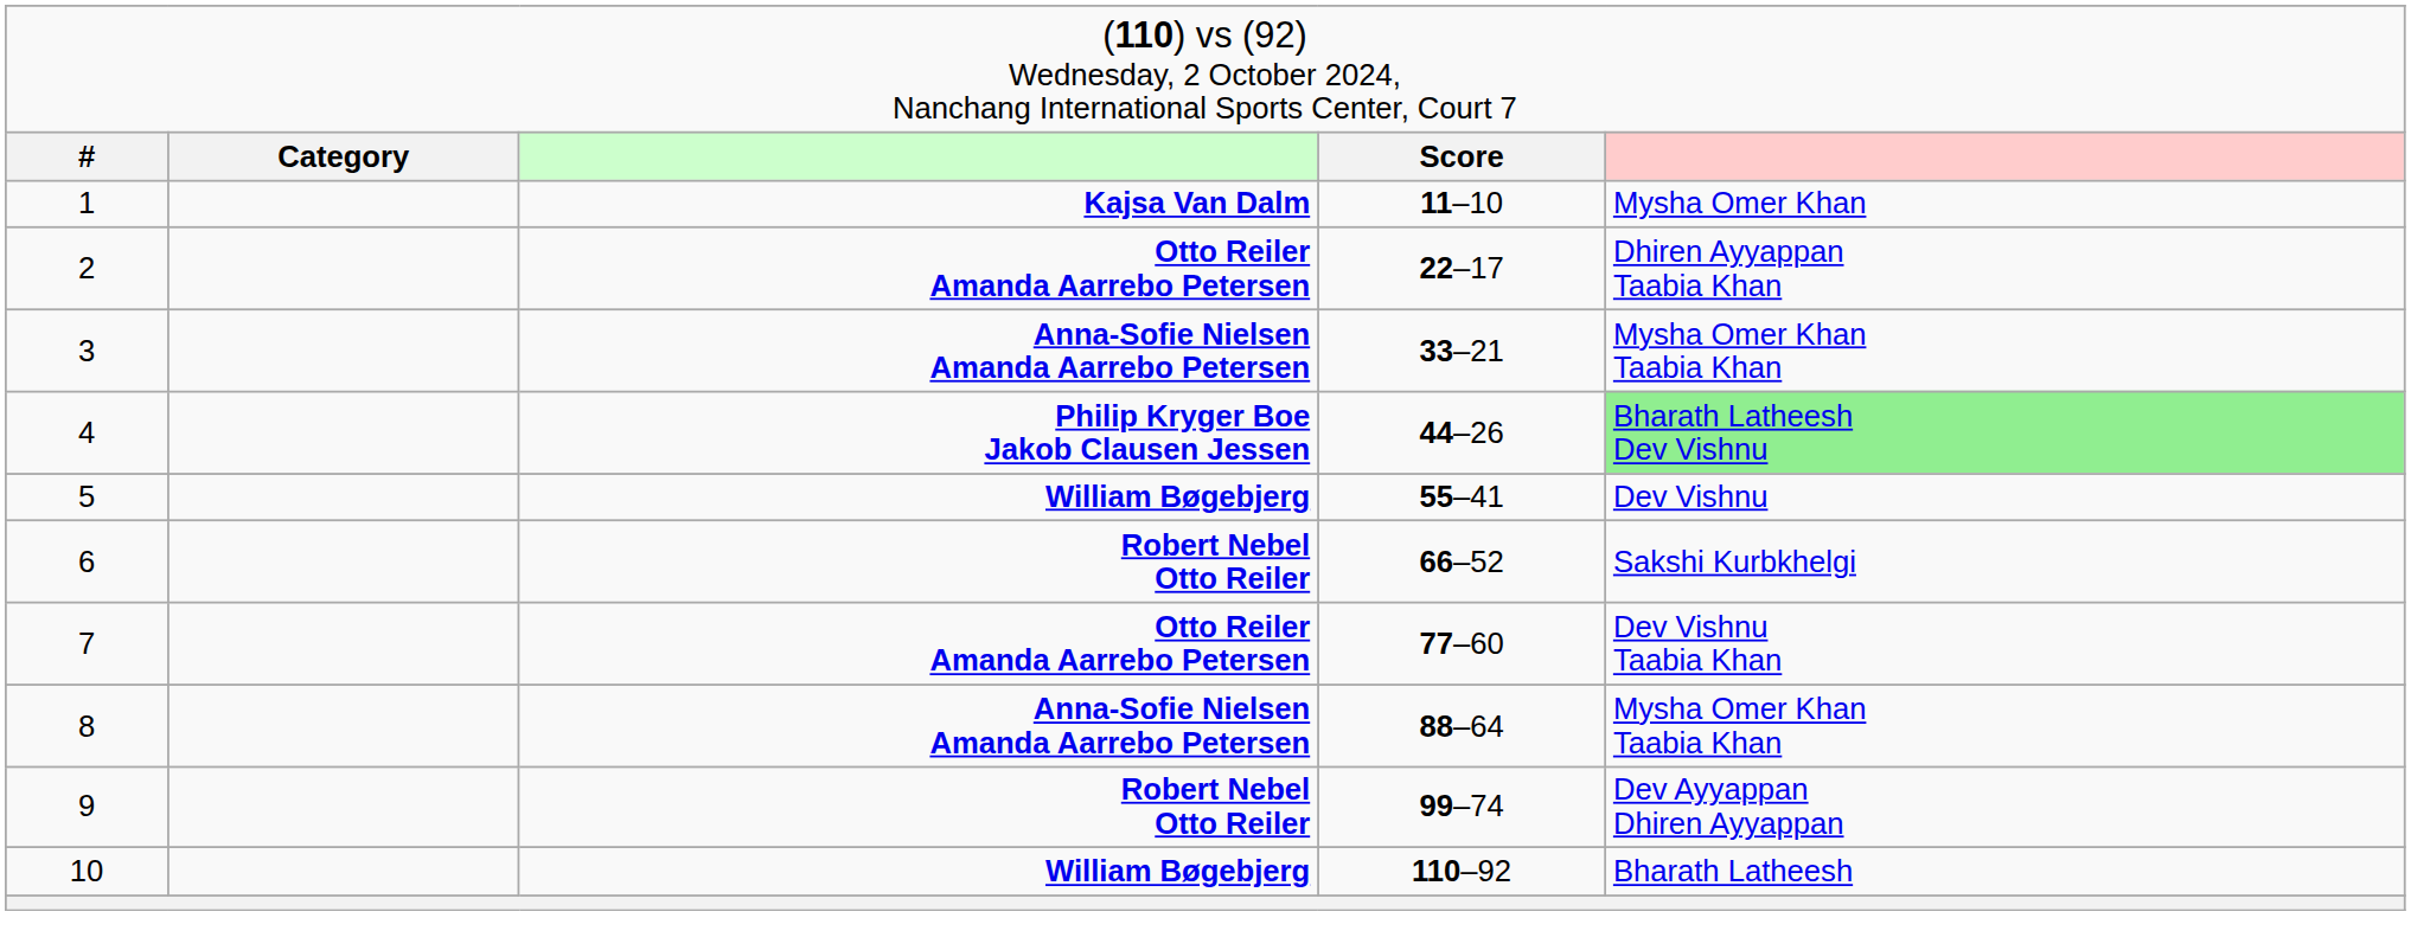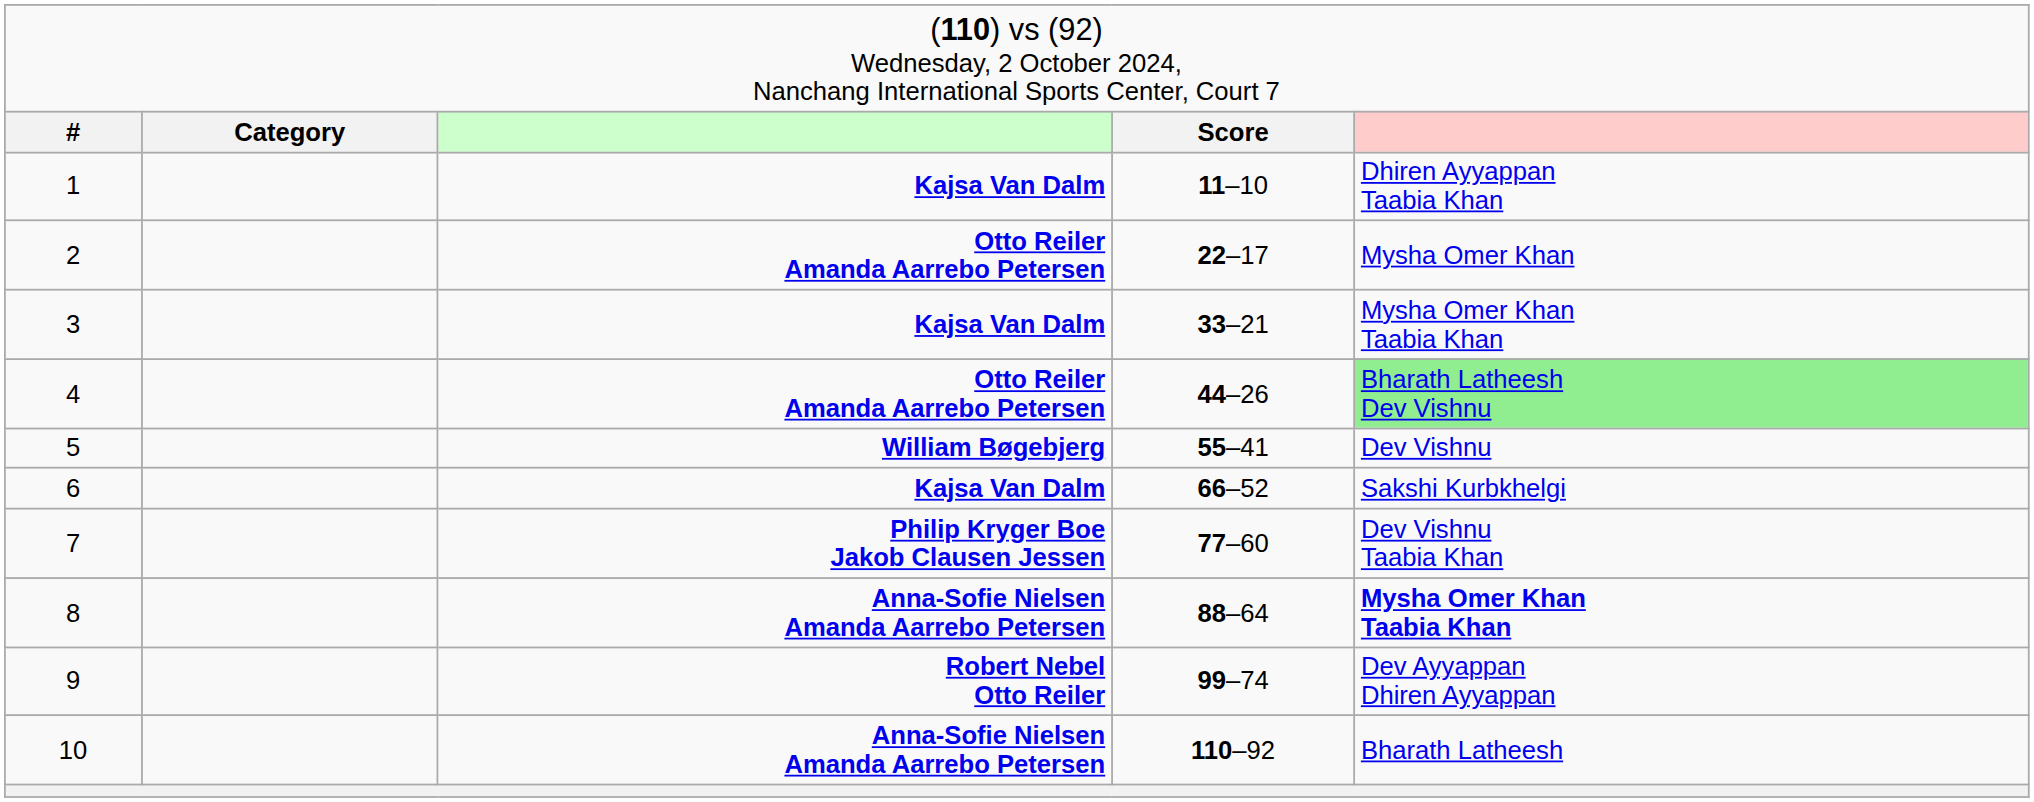1 | column 5: Mysha Omer Khan -> Dhiren Ayyappan Taabia Khan
2 | column 5: Dhiren Ayyappan Taabia Khan -> Mysha Omer Khan
3 | column 3: Anna-Sofie Nielsen Amanda Aarrebo Petersen -> Kajsa Van Dalm
4 | column 3: Philip Kryger Boe Jakob Clausen Jessen -> Otto Reiler Amanda Aarrebo Petersen
6 | column 3: Robert Nebel Otto Reiler -> Kajsa Van Dalm
7 | column 3: Otto Reiler Amanda Aarrebo Petersen -> Philip Kryger Boe Jakob Clausen Jessen
8 | column 5: normal -> bold
10 | column 3: William Bøgebjerg -> Anna-Sofie Nielsen Amanda Aarrebo Petersen
